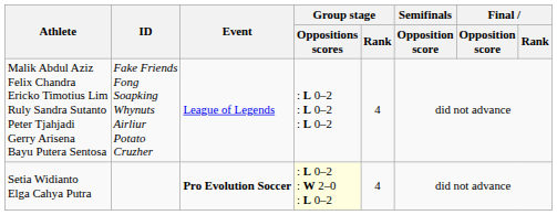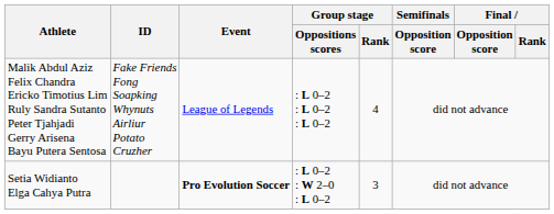Setia Widianto Elga Cahya Putra | Group stage / Oppositions scores: lightyellow background -> no background
Setia Widianto Elga Cahya Putra | Group stage / Rank: 4 -> 3
